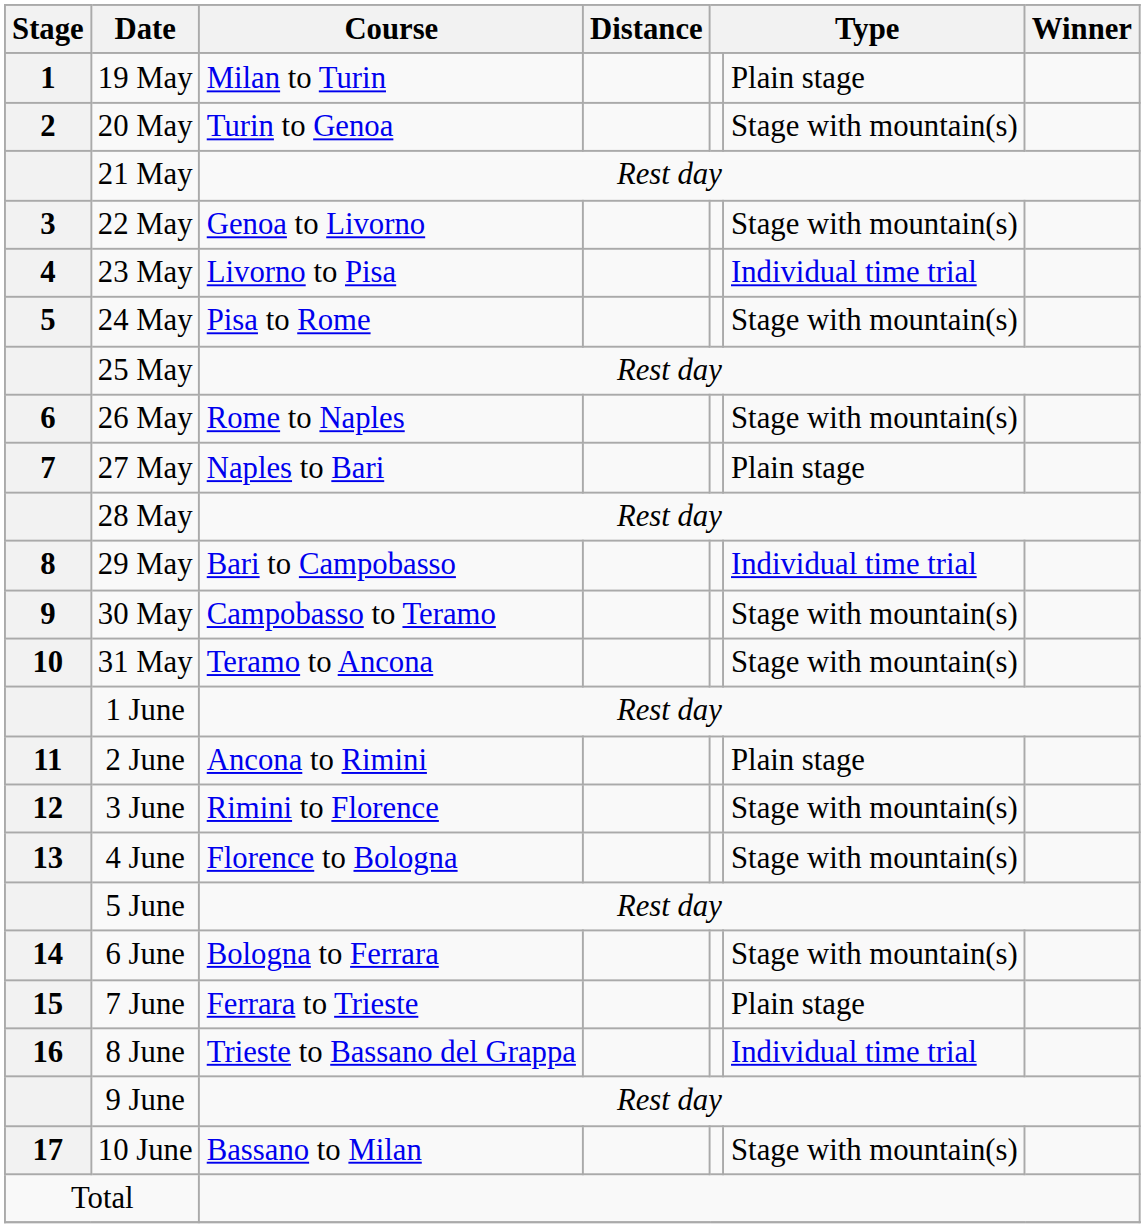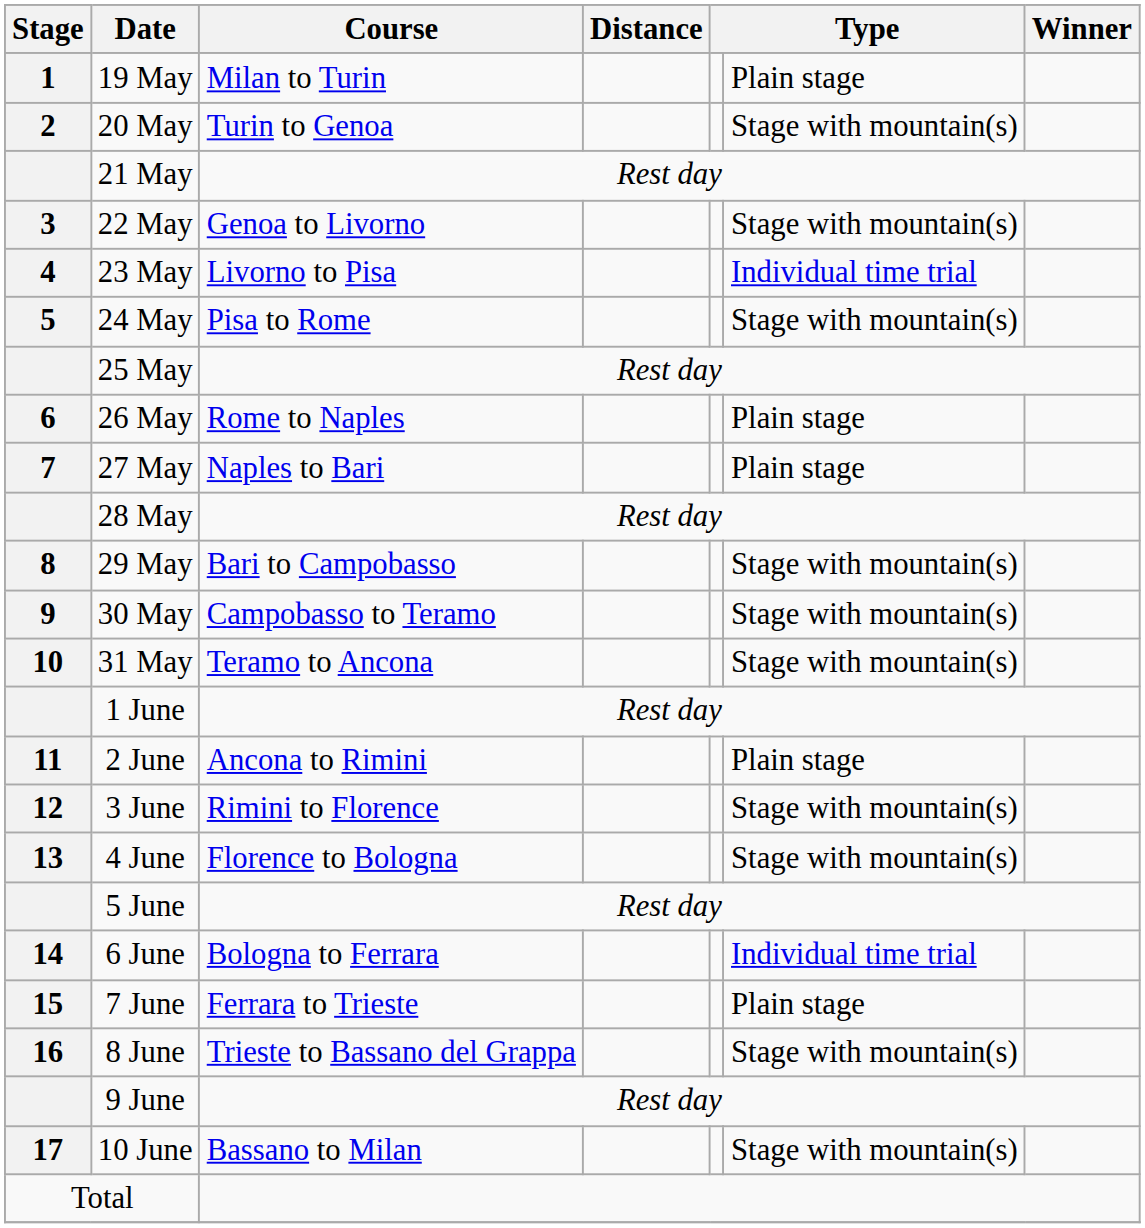26 May | column 6: Stage with mountain(s) -> Plain stage
29 May | column 6: Individual time trial -> Stage with mountain(s)
6 June | column 6: Stage with mountain(s) -> Individual time trial
8 June | column 6: Individual time trial -> Stage with mountain(s)
